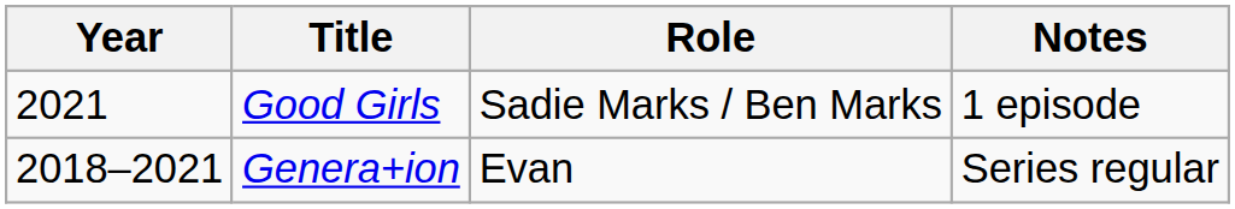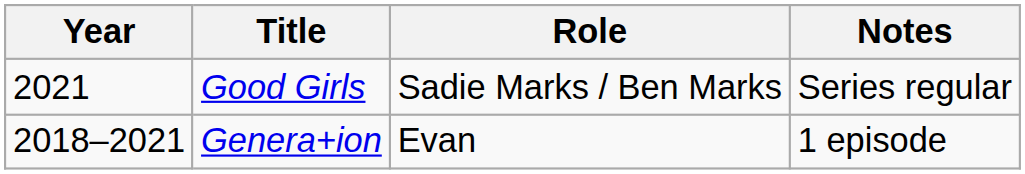Good Girls | Notes: 1 episode -> Series regular
Genera+ion | Notes: Series regular -> 1 episode
